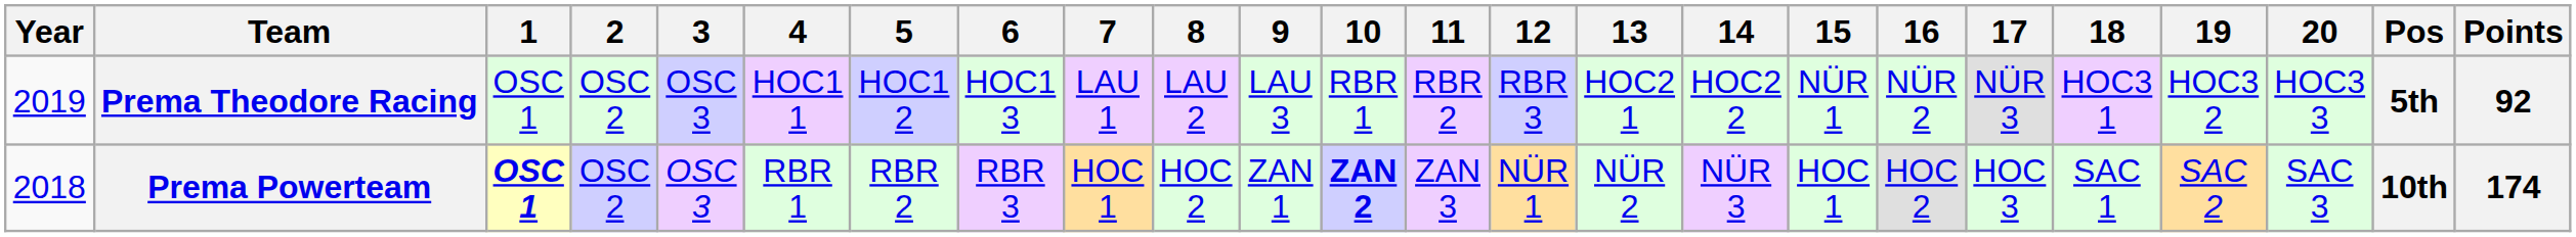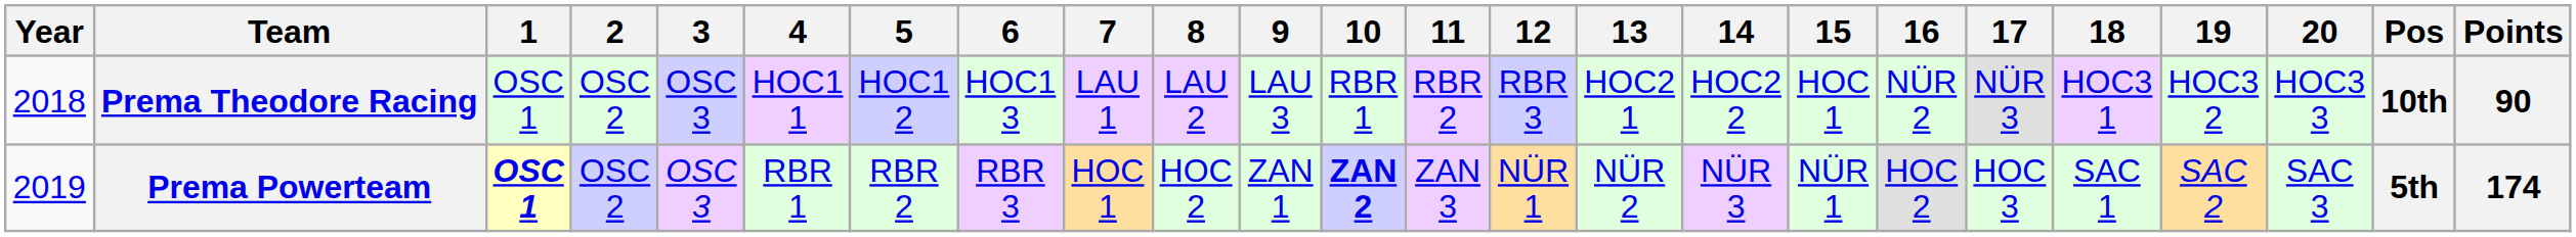Prema Theodore Racing | Year: 2019 -> 2018
Prema Theodore Racing | 15: NÜR 1 -> HOC 1
Prema Theodore Racing | Pos: 5th -> 10th
Prema Theodore Racing | Points: 92 -> 90
Prema Powerteam | Year: 2018 -> 2019
Prema Powerteam | 15: HOC 1 -> NÜR 1
Prema Powerteam | Pos: 10th -> 5th
